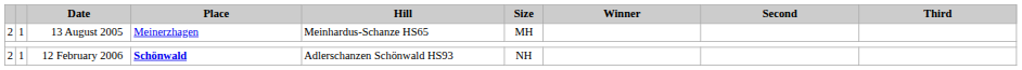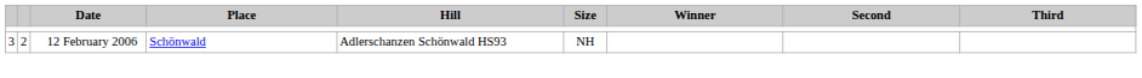- row: 2 | 1 | 13 August 2005 | Meinerzhagen | Meinhardus-Schanze HS65 | MH
12 February 2006 | column 1: 2 -> 3
12 February 2006 | column 2: 1 -> 2
12 February 2006 | Place: bold -> normal
